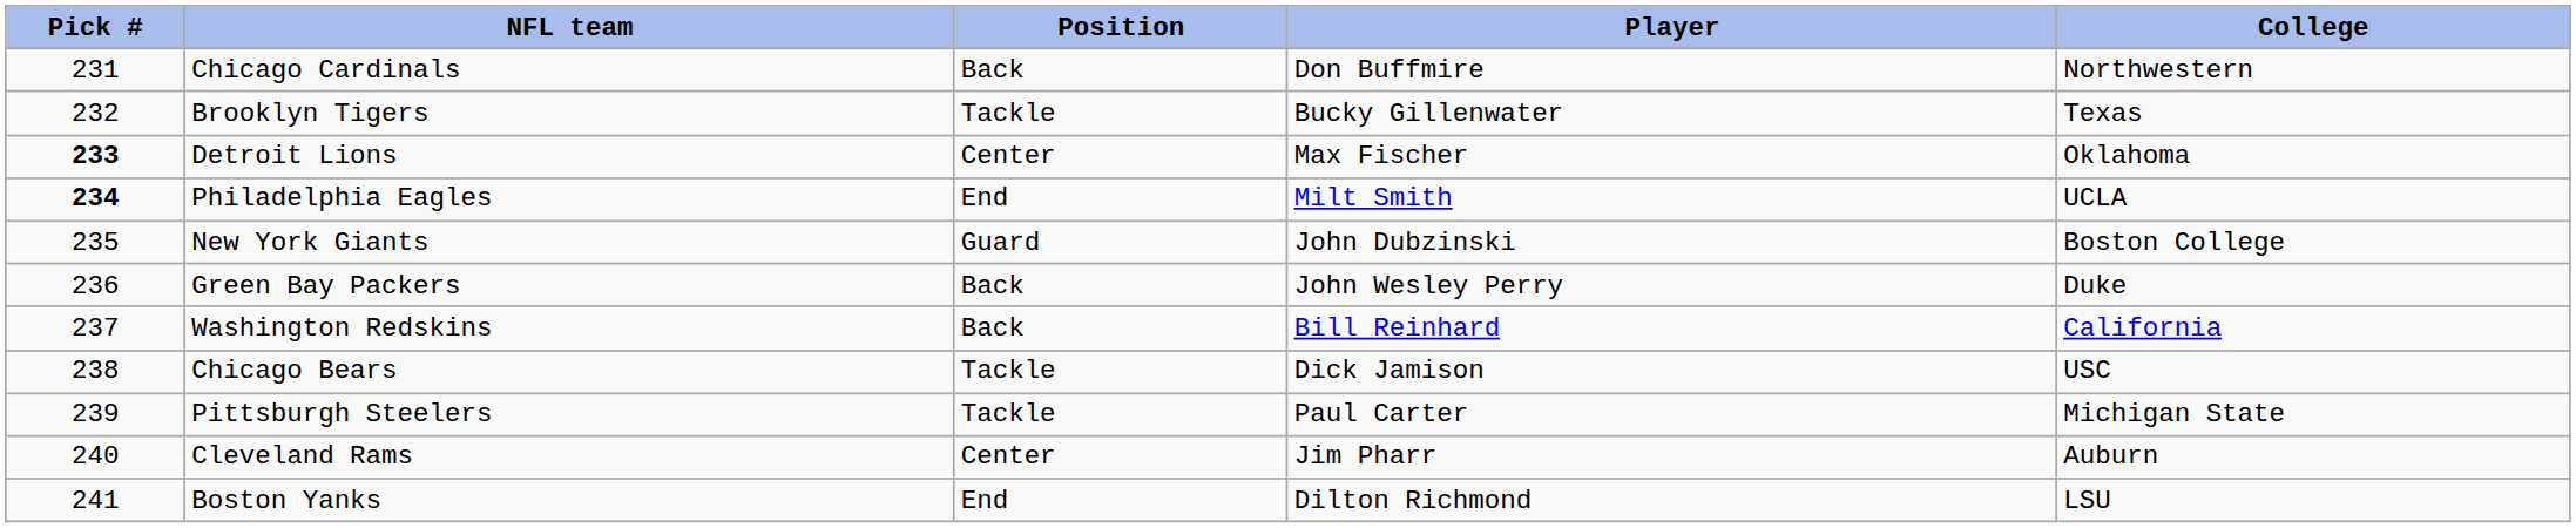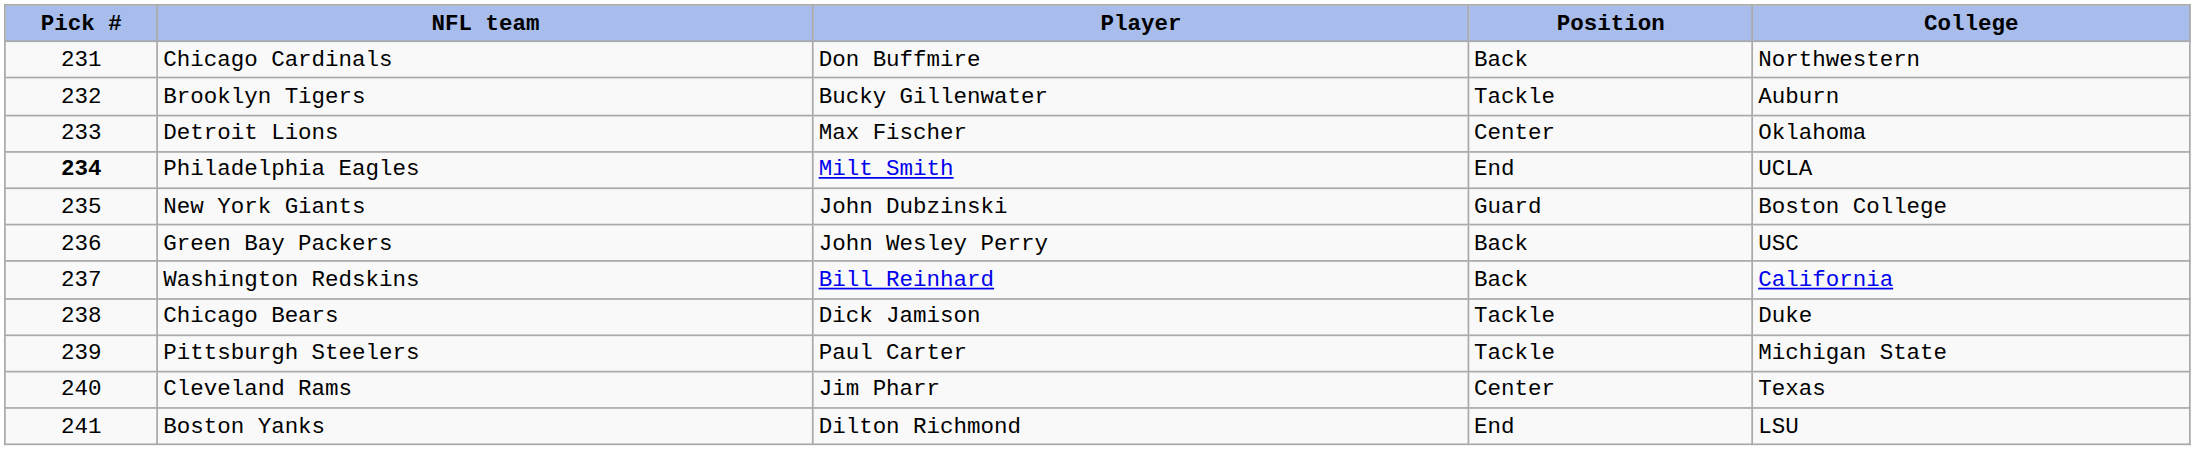columns swapped: Player <-> Position
Brooklyn Tigers | College: Texas -> Auburn
Detroit Lions | Pick #: bold -> normal
Green Bay Packers | College: Duke -> USC
Chicago Bears | College: USC -> Duke
Cleveland Rams | College: Auburn -> Texas
